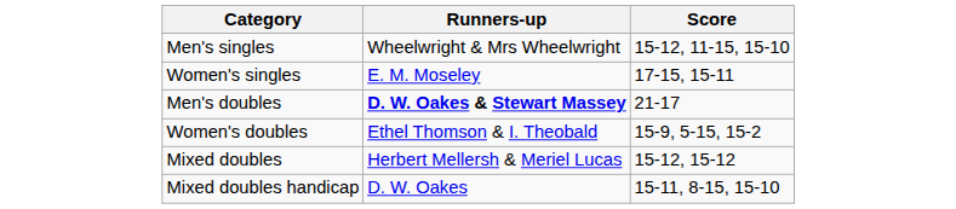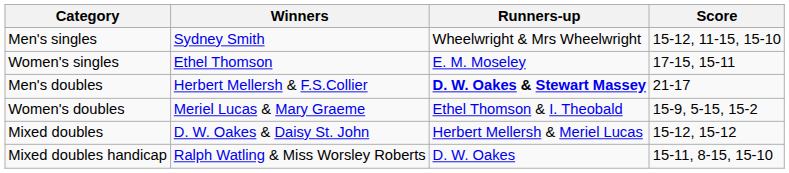+ column: Winners | Sydney Smith | Ethel Thomson | Herbert Mellersh & F.S.Collier | Meriel Lucas & Mary Graeme | D. W. Oakes & Daisy St. John | Ralph Watling & Miss Worsley Roberts
